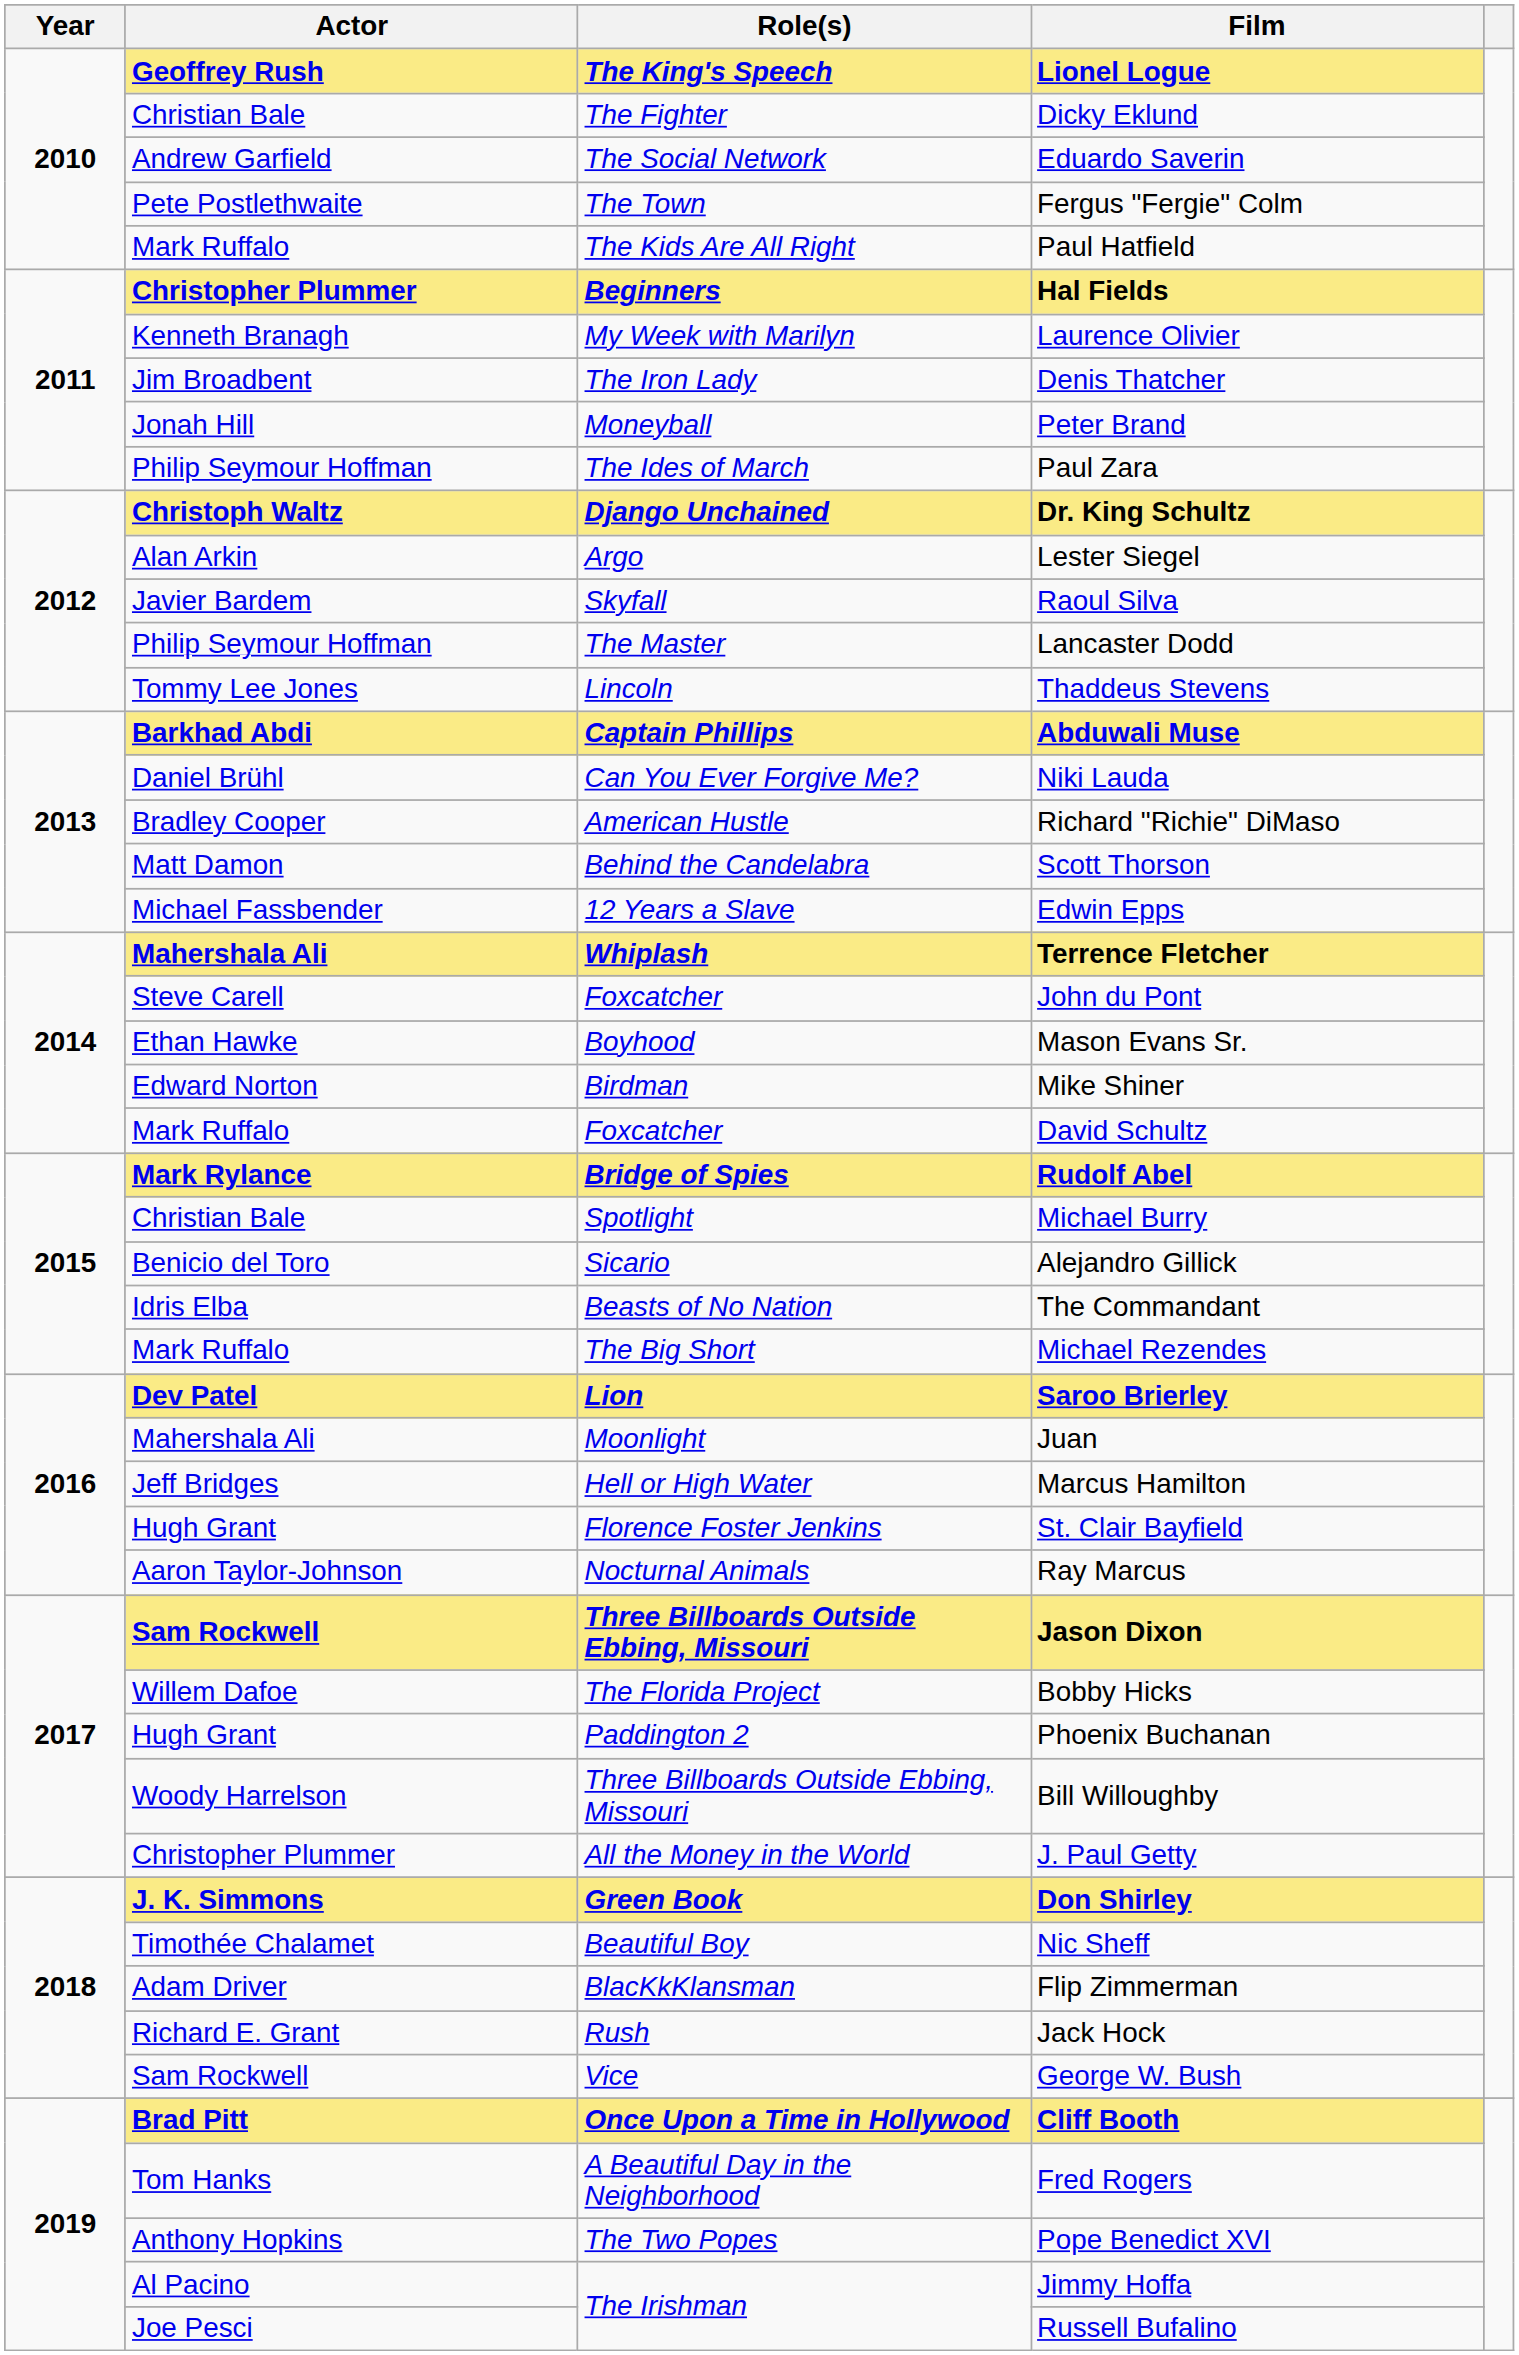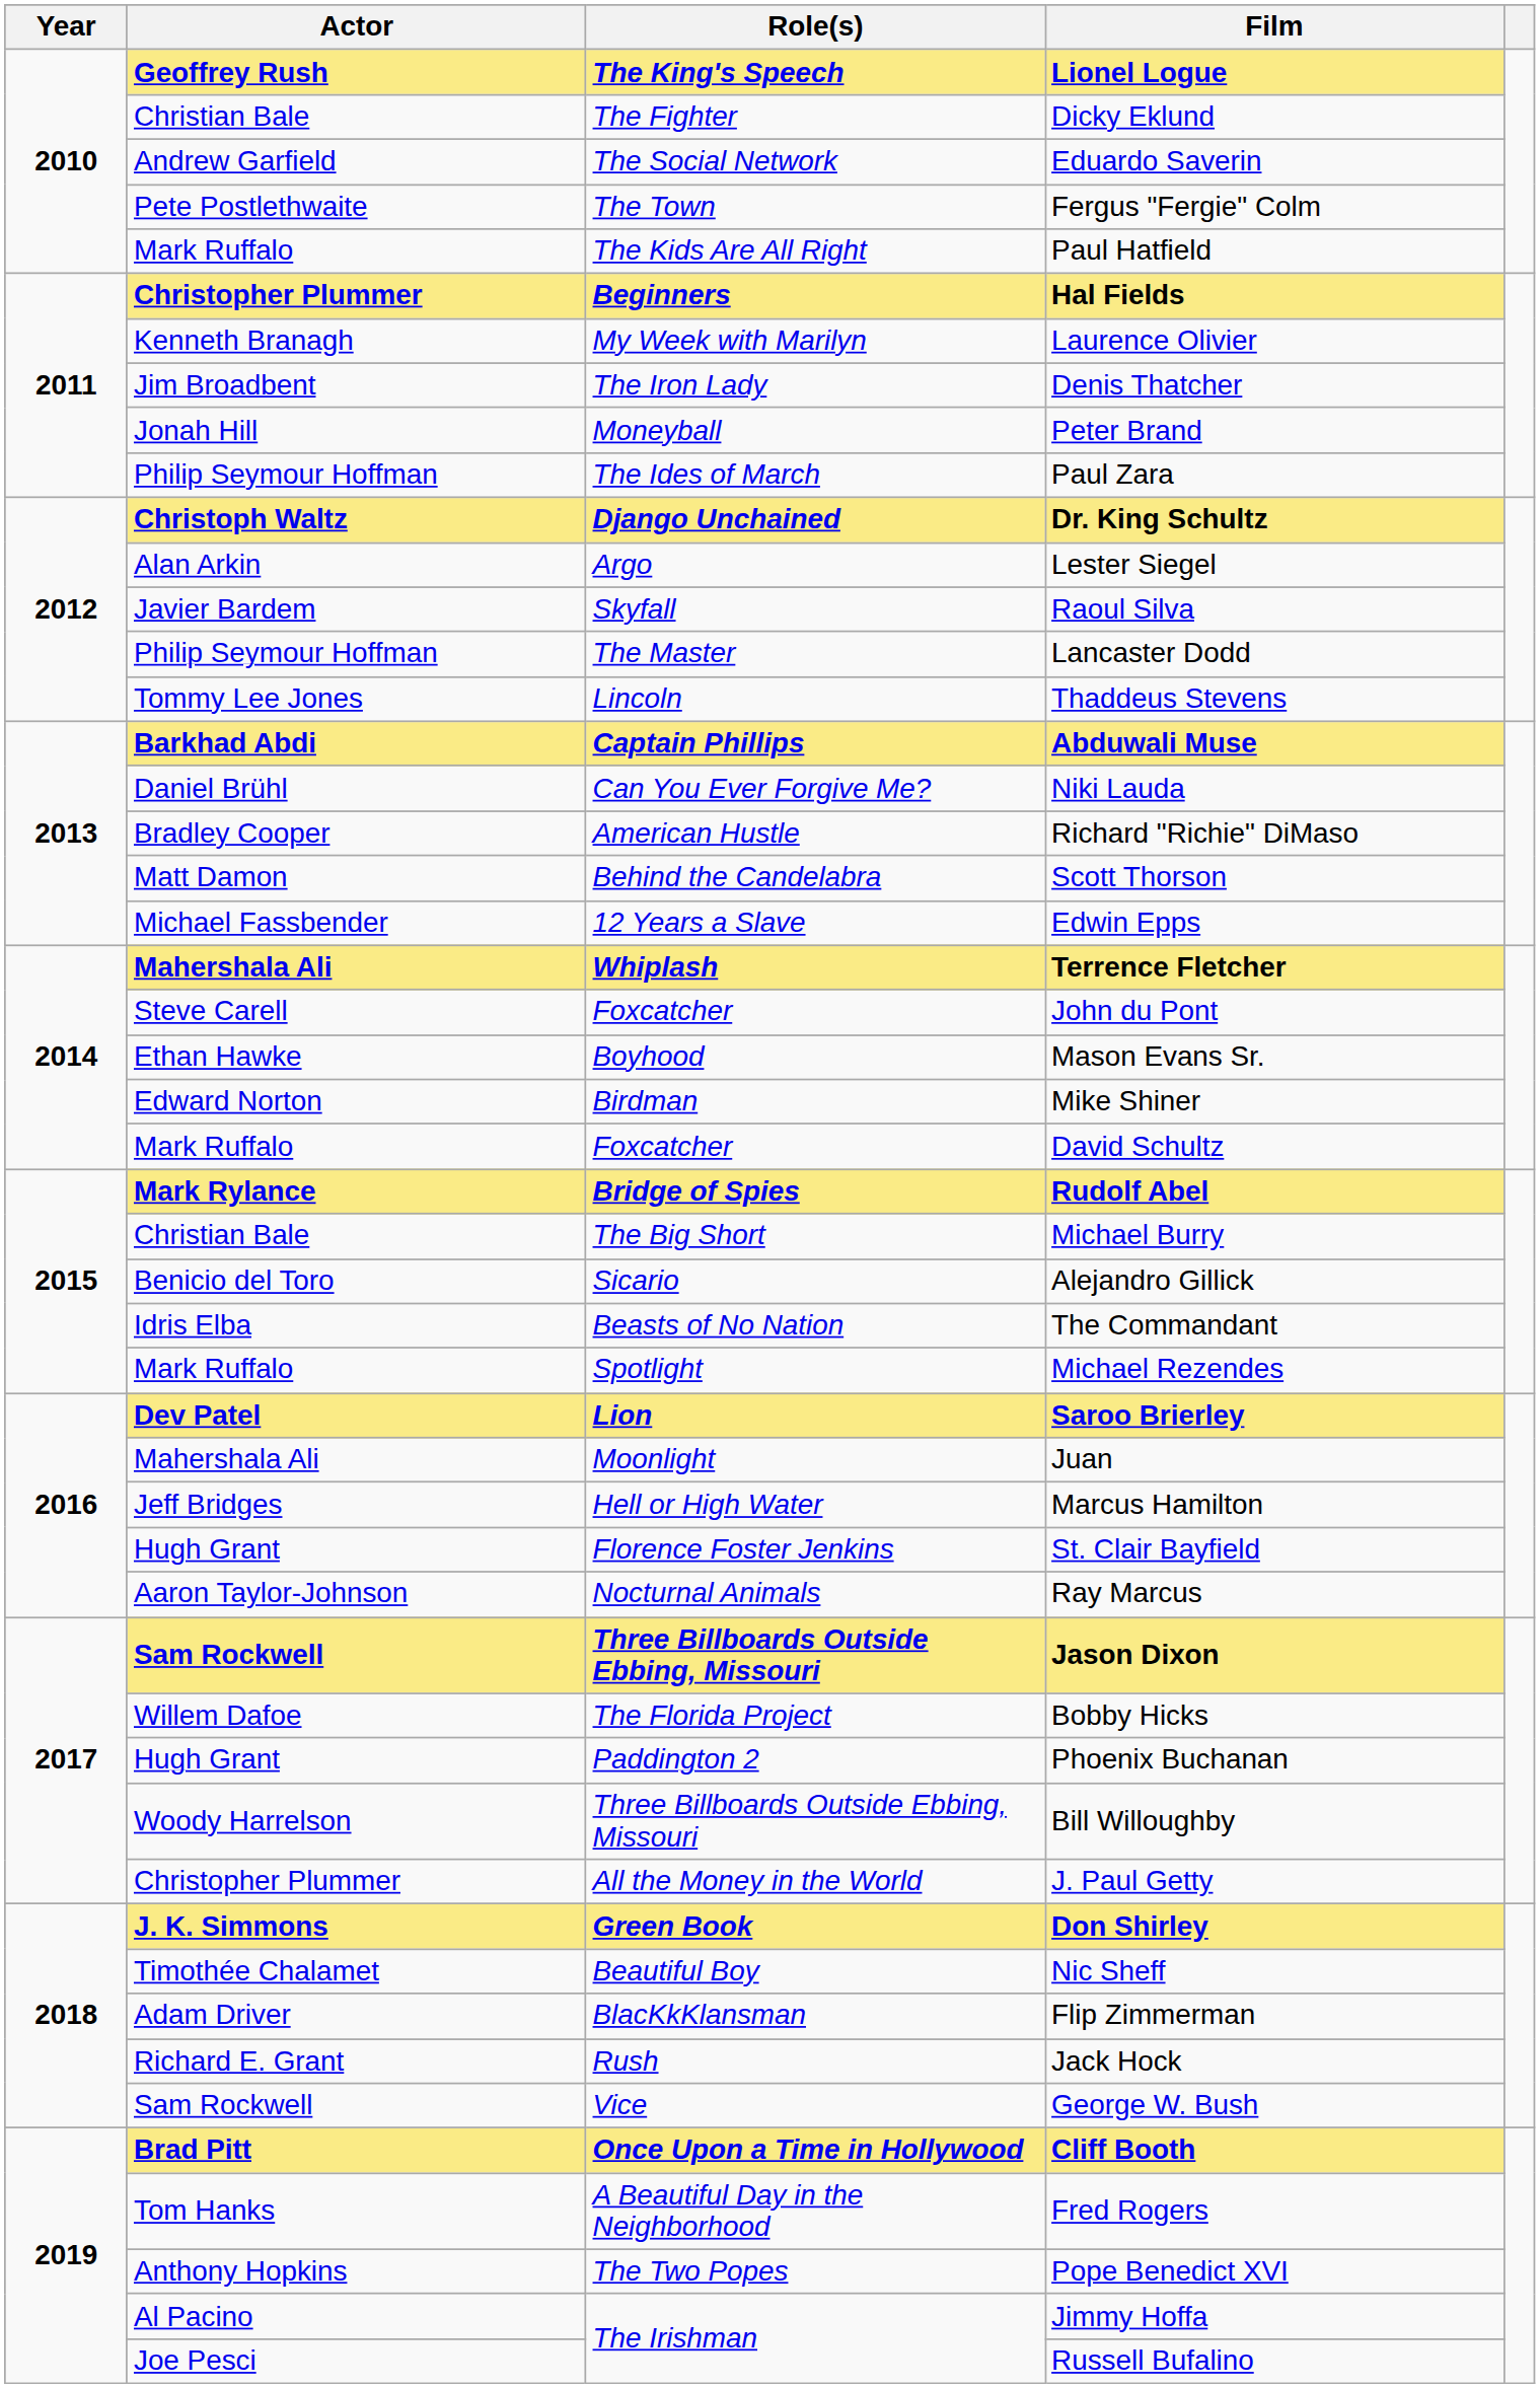Michael Burry | Role(s): Spotlight -> The Big Short
Michael Rezendes | Role(s): The Big Short -> Spotlight
